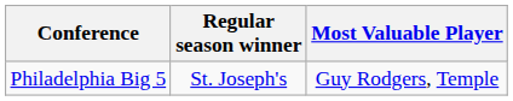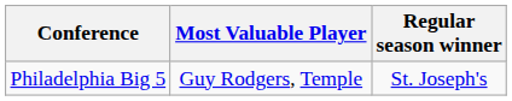columns swapped: Regular season winner <-> Most Valuable Player
